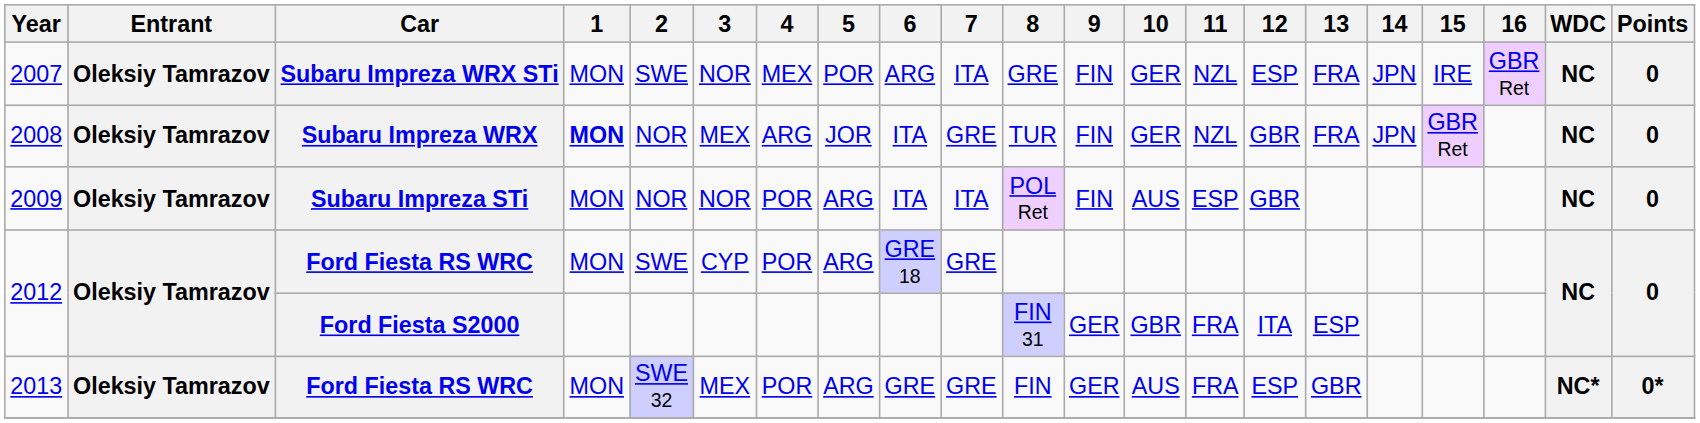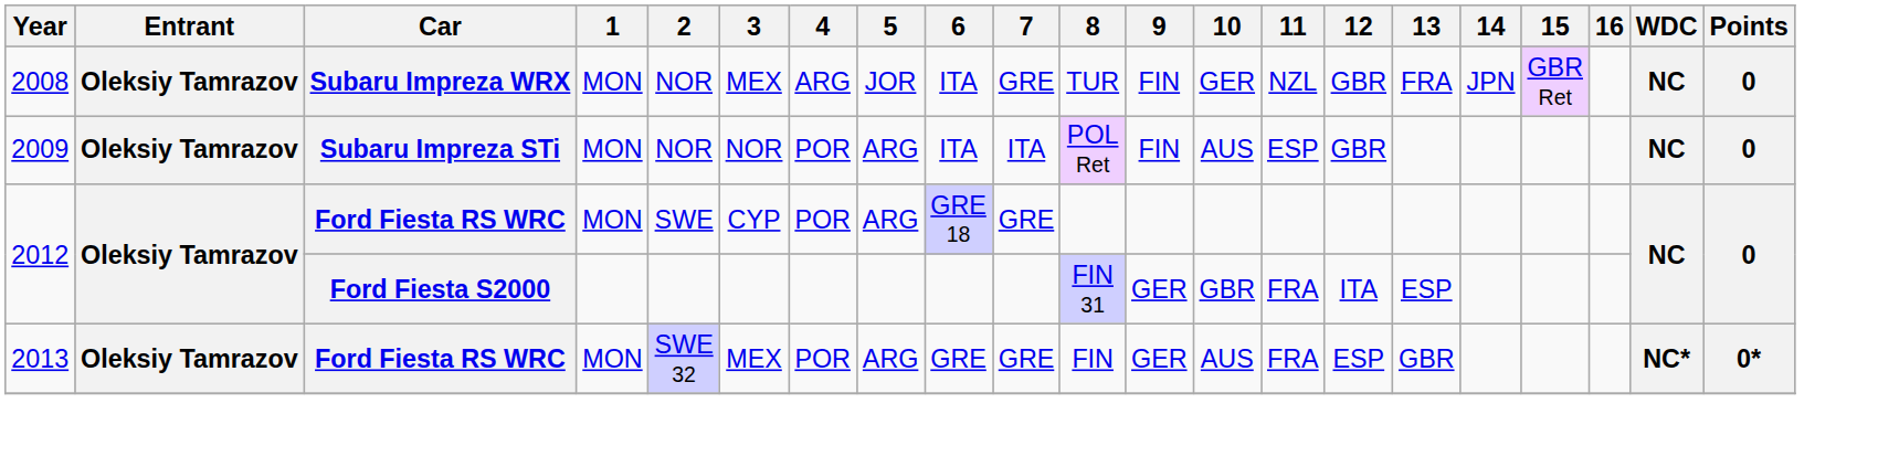- row: 2007 | Oleksiy Tamrazov | Subaru Impreza WRX STi | MON | SWE | NOR | MEX | POR | ARG | ITA | GRE | FIN | GER | NZL | ESP | FRA | JPN | IRE | GBR Ret | NC | 0
2008 | 1: bold -> normal
